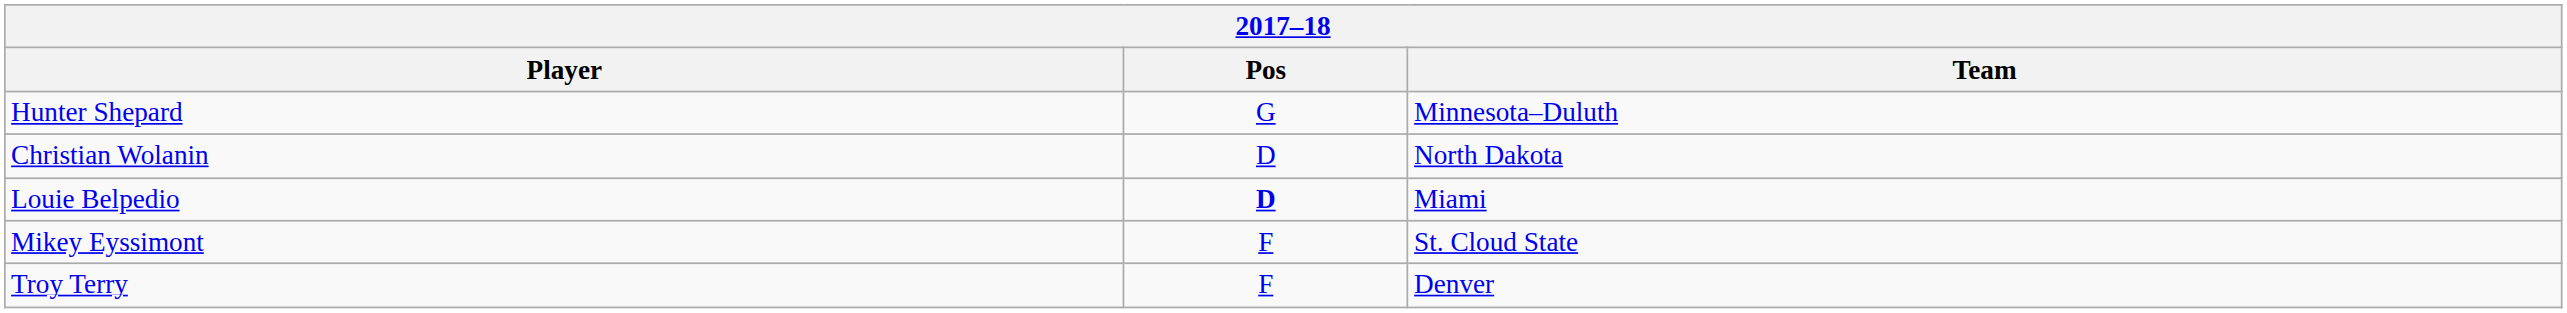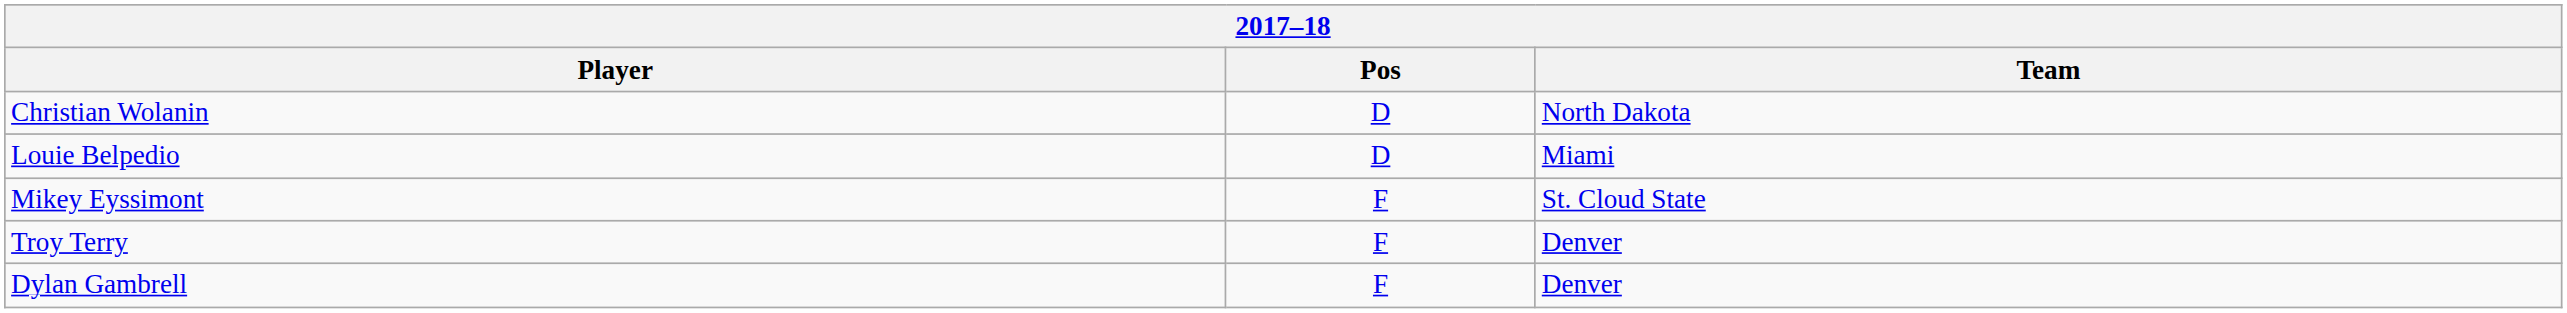- row: Hunter Shepard | G | Minnesota–Duluth
Louie Belpedio | Pos: bold -> normal
+ row: Dylan Gambrell | F | Denver
